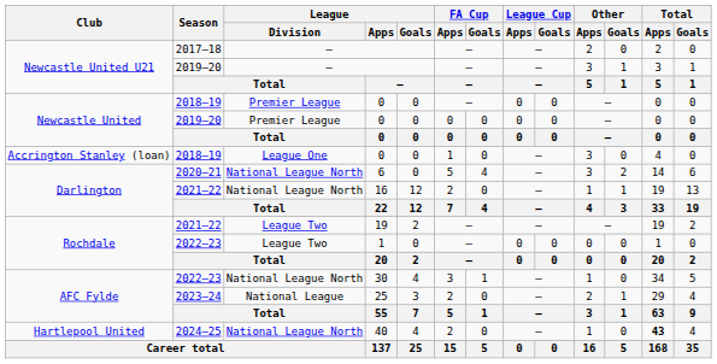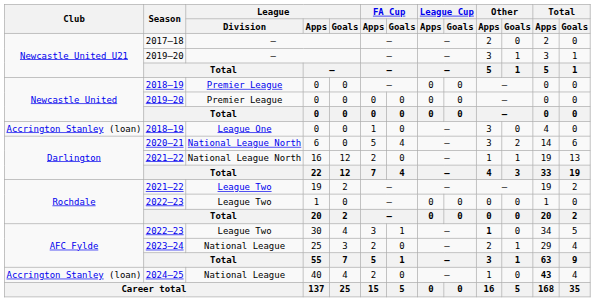30 | League / Division: National League North -> League Two
30 | Other / Apps: normal -> bold
40 | Club: Hartlepool United -> Accrington Stanley (loan)
40 | League / Division: National League North -> National League
